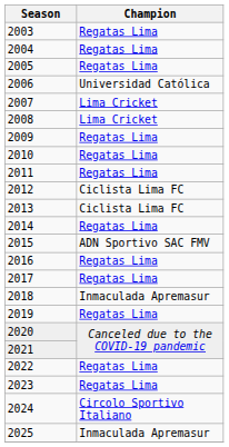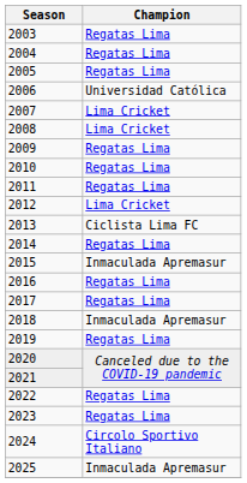2012 | Champion: Ciclista Lima FC -> Lima Cricket
2015 | Champion: ADN Sportivo SAC FMV -> Inmaculada Apremasur
